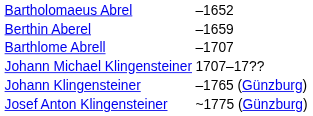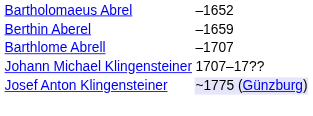- row: Johann Klingensteiner | –1765 (Günzburg)
Josef Anton Klingensteiner | column 2: no background -> lavender background
